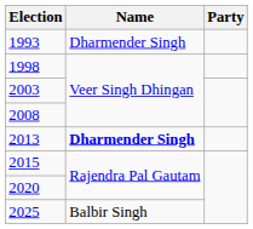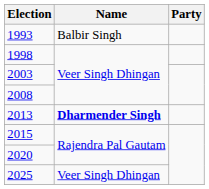1993 | Name: Dharmender Singh -> Balbir Singh
2025 | Name: Balbir Singh -> Veer Singh Dhingan
